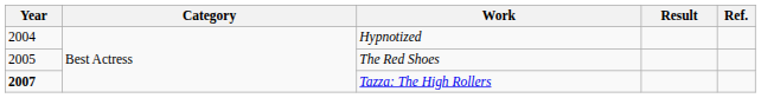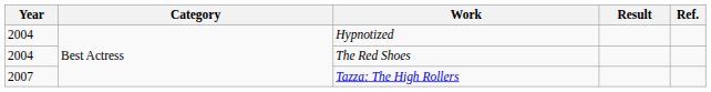The Red Shoes | Year: 2005 -> 2004
Tazza: The High Rollers | Year: bold -> normal
